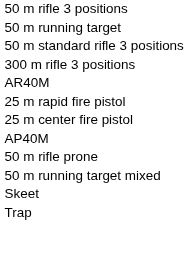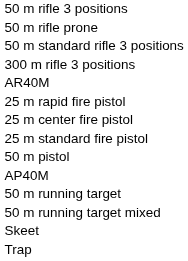rows swapped: 50 m rifle prone <-> 50 m running target
+ row: 25 m standard fire pistol
+ row: 50 m pistol
